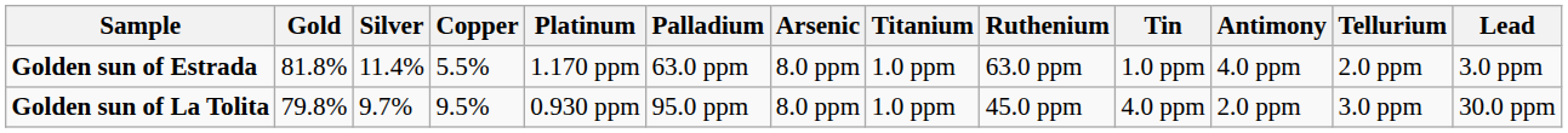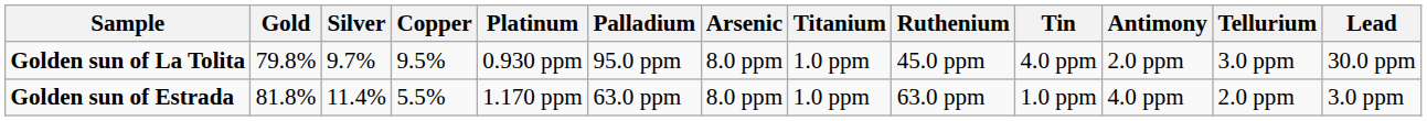rows swapped: Golden sun of La Tolita <-> Golden sun of Estrada
